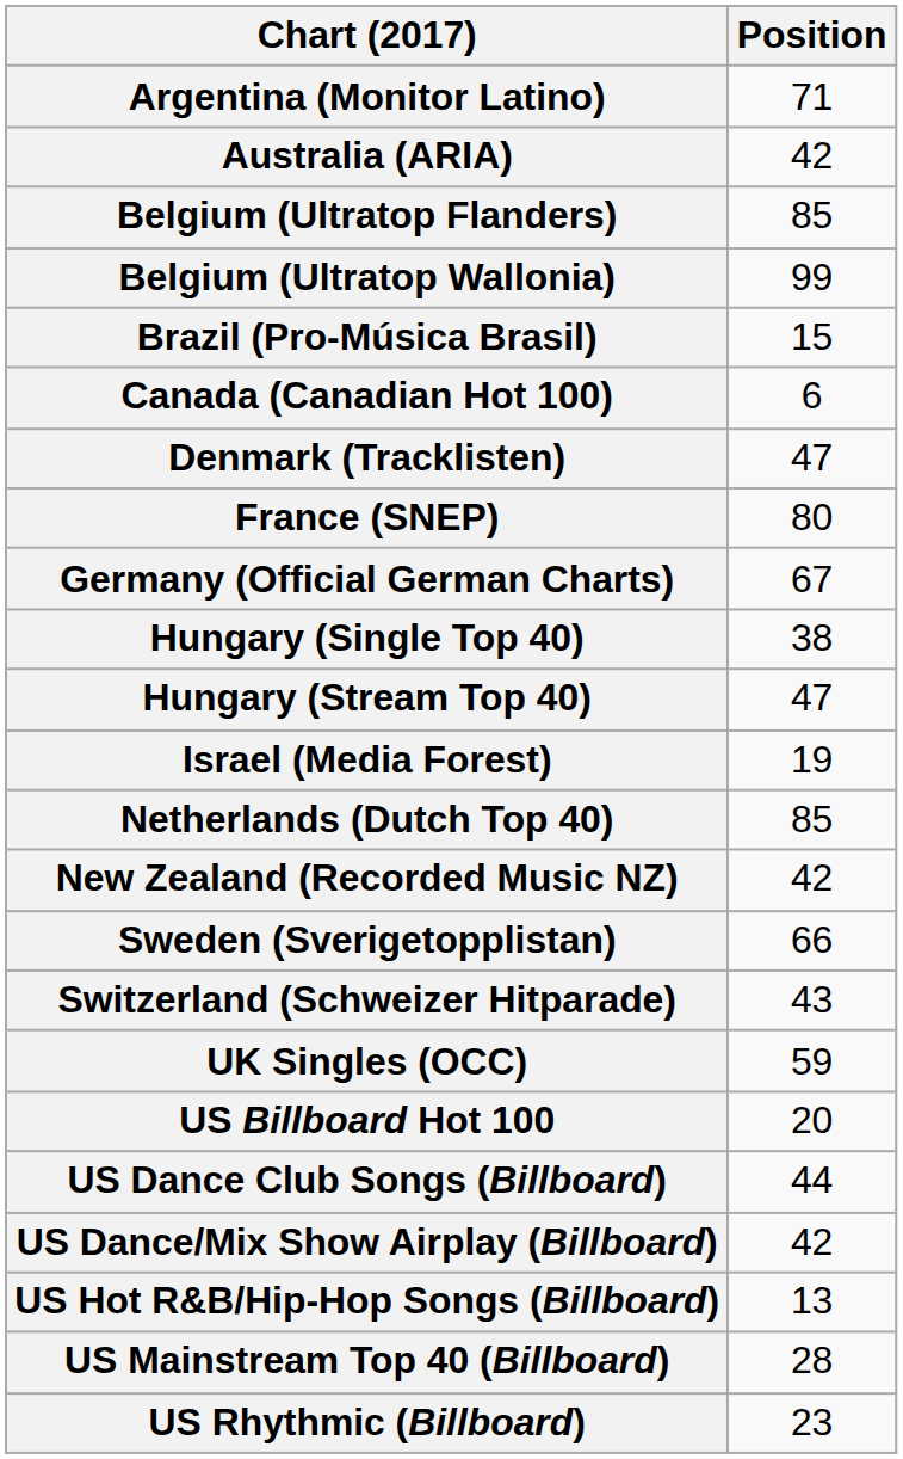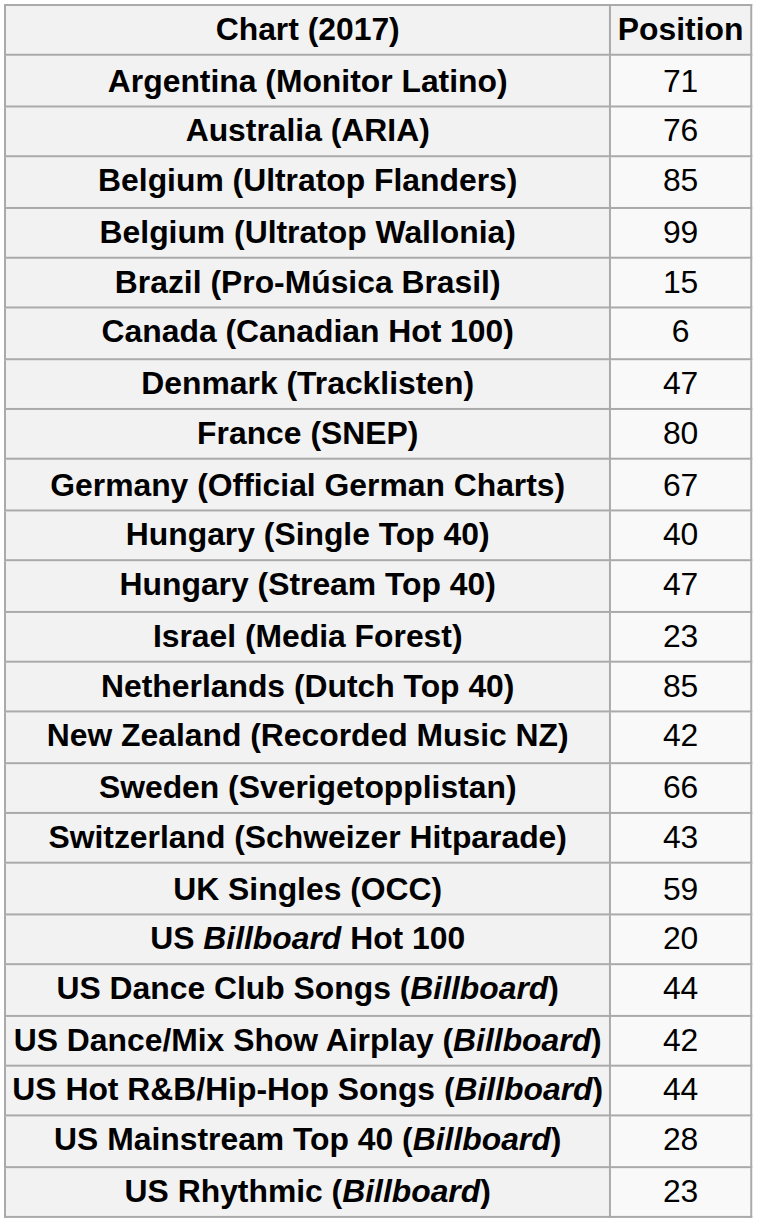Australia (ARIA) | Position: 42 -> 76
Hungary (Single Top 40) | Position: 38 -> 40
Israel (Media Forest) | Position: 19 -> 23
US Hot R&B/Hip-Hop Songs (Billboard) | Position: 13 -> 44
